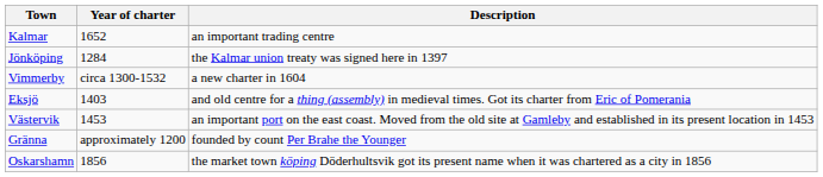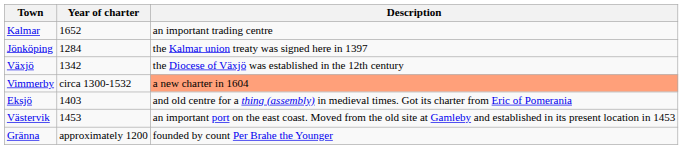+ row: Växjö | 1342 | the Diocese of Växjö was established in the 12th century
Vimmerby | Description: no background -> lightsalmon background
- row: Oskarshamn | 1856 | the market town köping Döderhultsvik got its present name when it was chartered as a city in 1856
